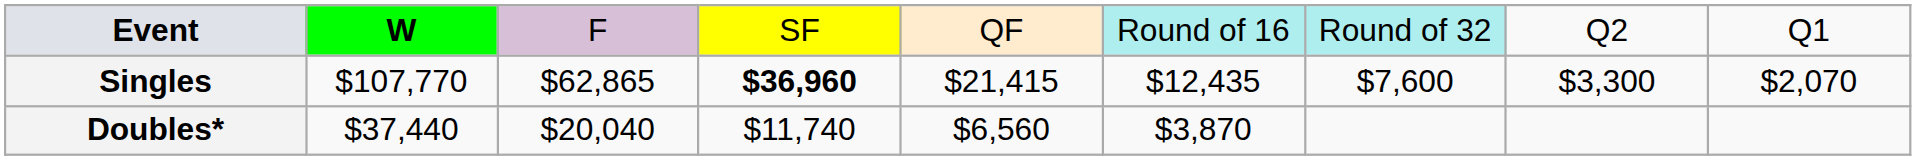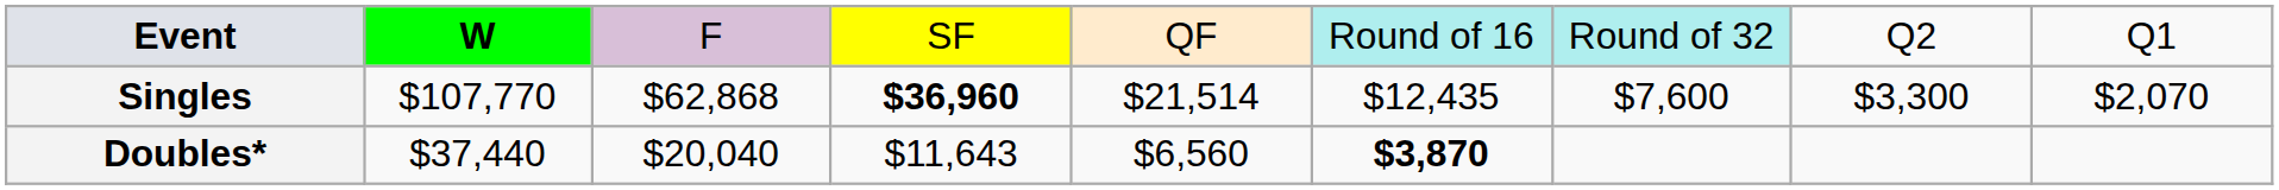Singles | column 3: $62,865 -> $62,868
Singles | column 5: $21,415 -> $21,514
Doubles* | column 4: $11,740 -> $11,643
Doubles* | column 6: normal -> bold
